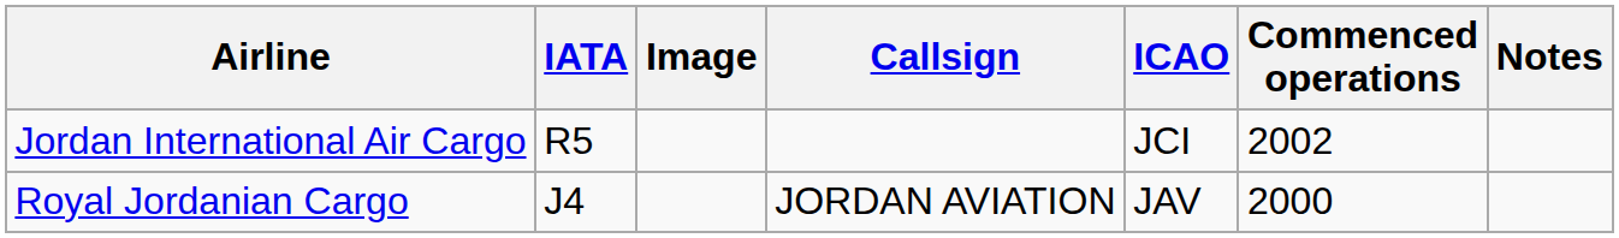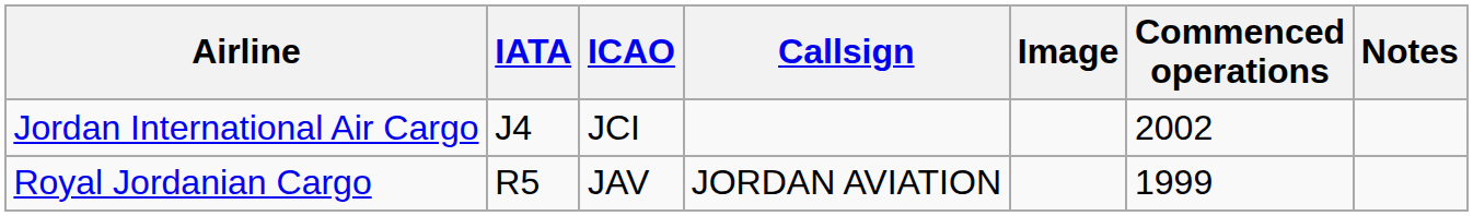columns swapped: ICAO <-> Image
Jordan International Air Cargo | IATA: R5 -> J4
Royal Jordanian Cargo | IATA: J4 -> R5
Royal Jordanian Cargo | Commenced operations: 2000 -> 1999
